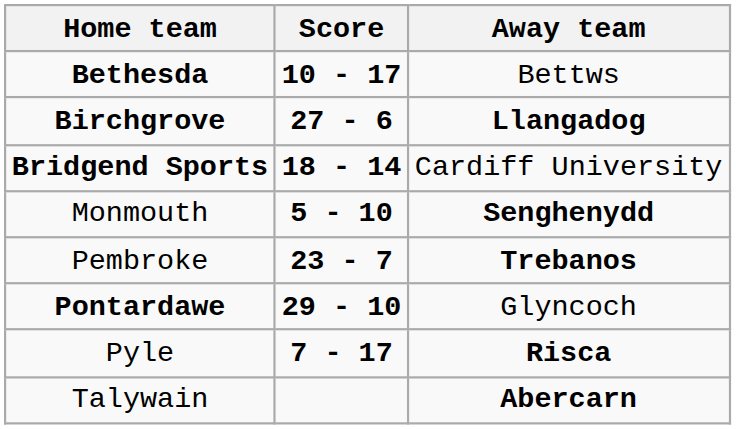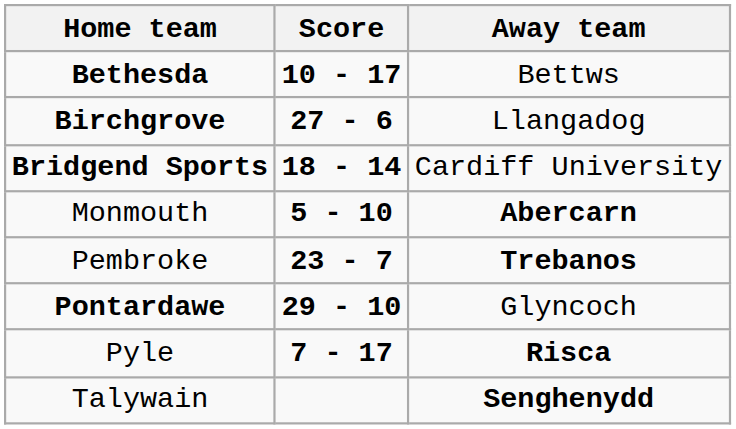Birchgrove | Away team: bold -> normal
Monmouth | Away team: Senghenydd -> Abercarn
Talywain | Away team: Abercarn -> Senghenydd
